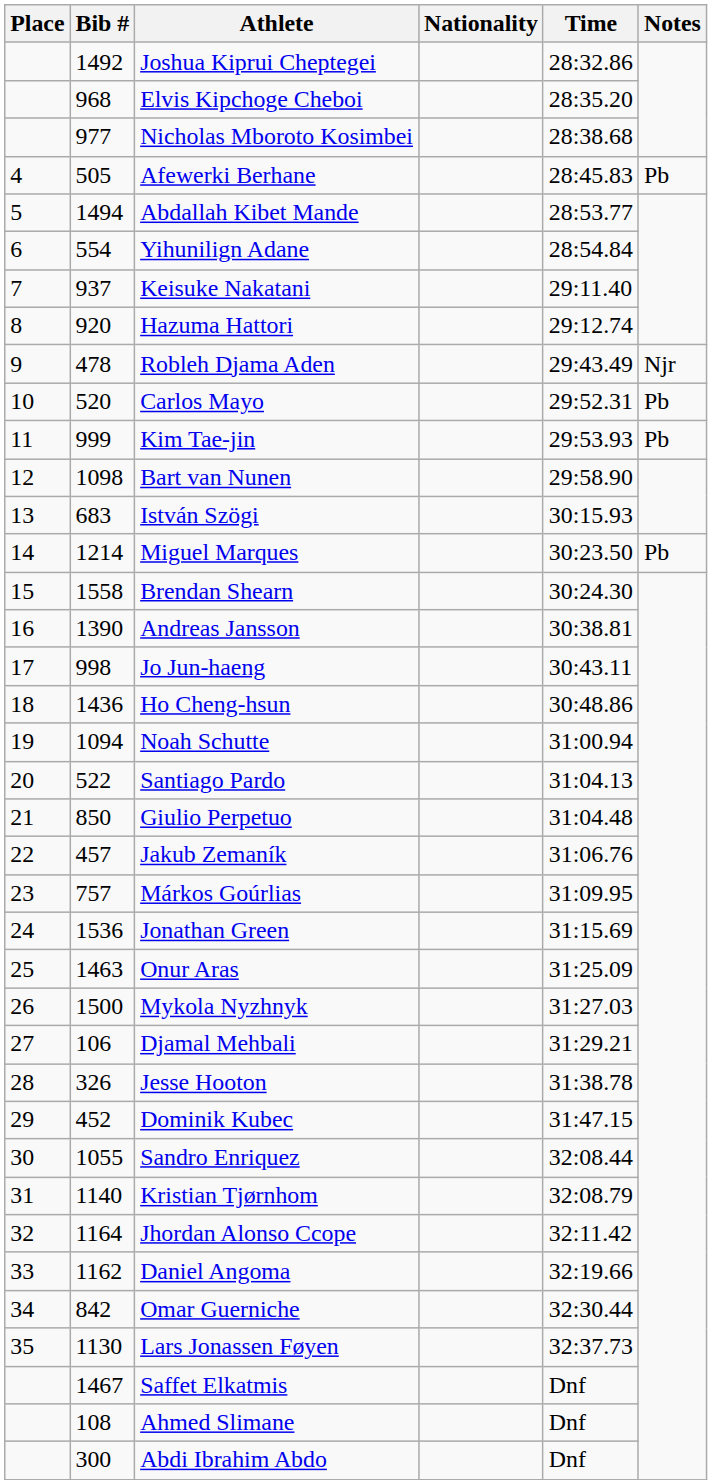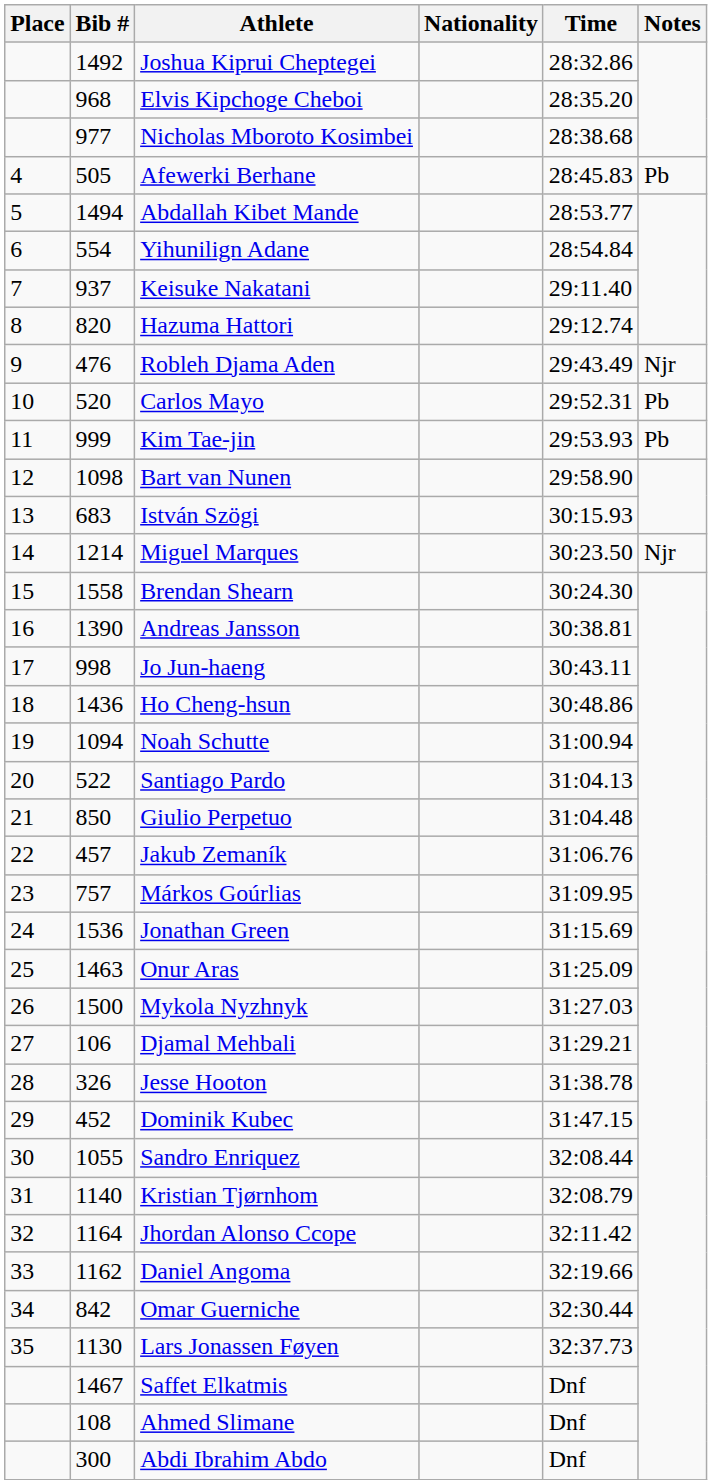Hazuma Hattori | Bib #: 920 -> 820
Robleh Djama Aden | Bib #: 478 -> 476
Miguel Marques | Notes: Pb -> Njr
